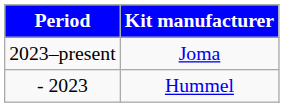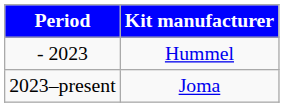rows swapped: - 2023 <-> 2023–present
